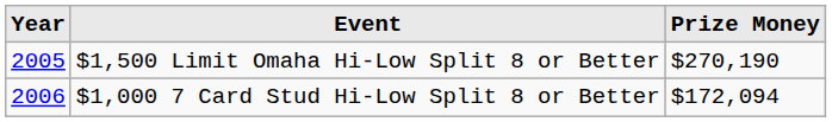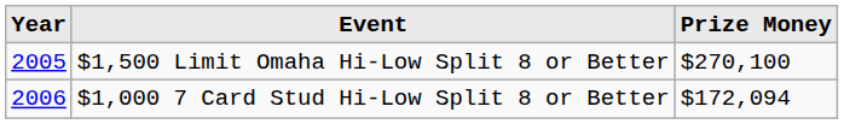$1,500 Limit Omaha Hi-Low Split 8 or Better | Prize Money: $270,190 -> $270,100
